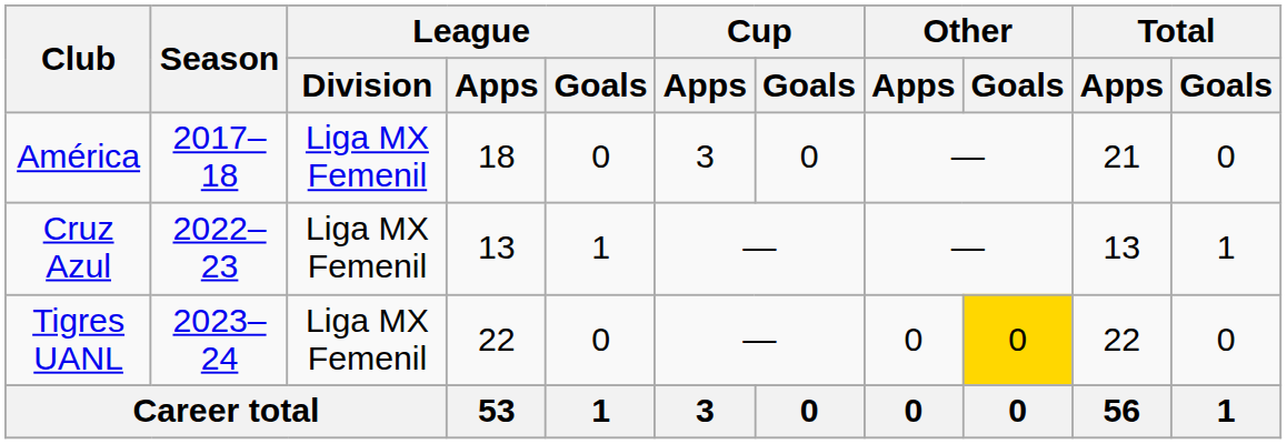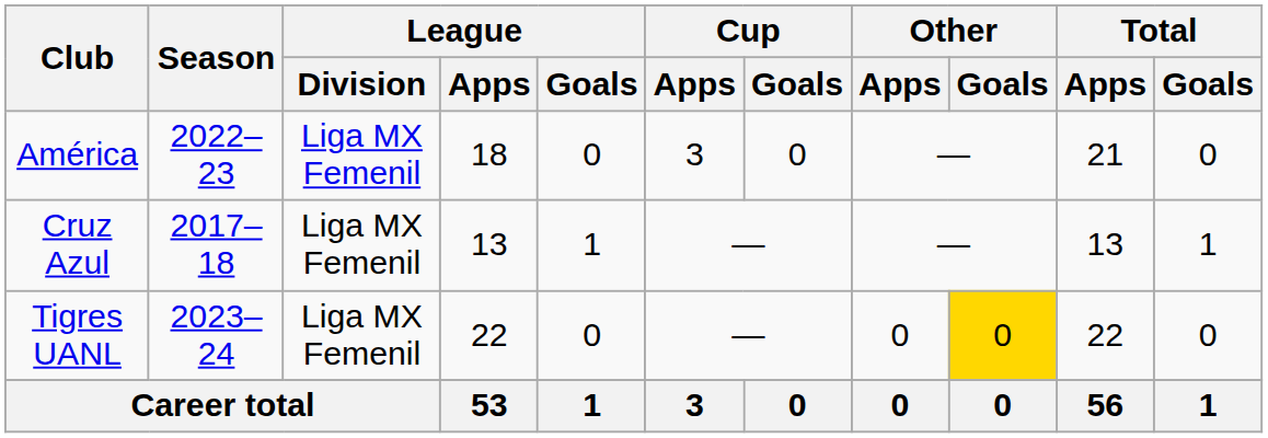América | Season: 2017–18 -> 2022–23
Cruz Azul | Season: 2022–23 -> 2017–18
